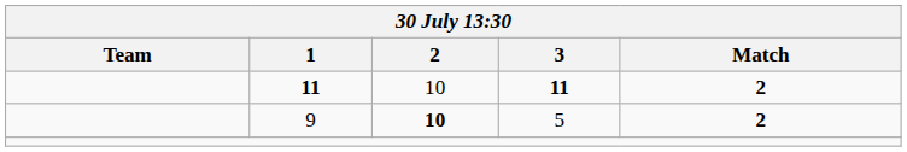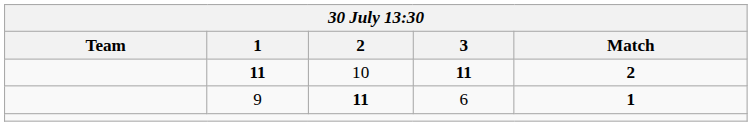9 | 2: 10 -> 11
9 | 3: 5 -> 6
9 | Match: 2 -> 1
